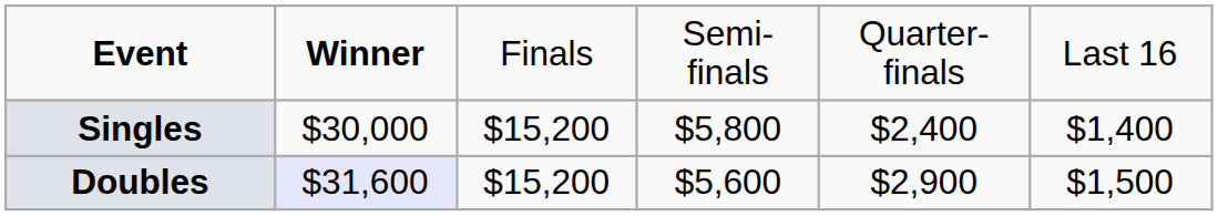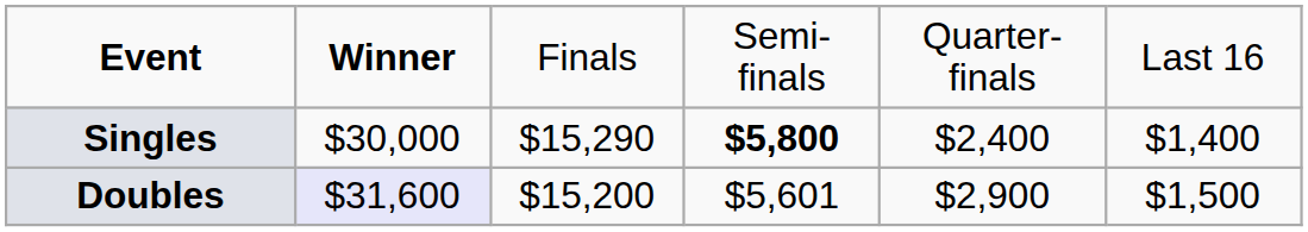Singles | column 3: $15,200 -> $15,290
Singles | column 4: normal -> bold
Doubles | column 4: $5,600 -> $5,601
